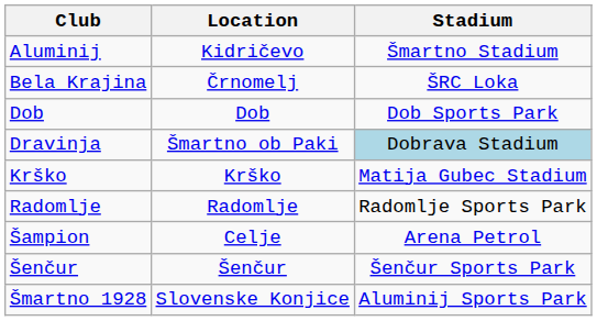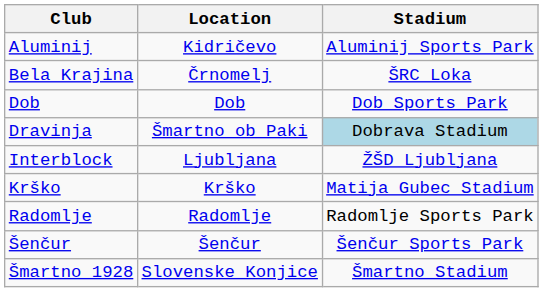Aluminij | Stadium: Šmartno Stadium -> Aluminij Sports Park
+ row: Interblock | Ljubljana | ŽŠD Ljubljana
- row: Šampion | Celje | Arena Petrol
Šmartno 1928 | Stadium: Aluminij Sports Park -> Šmartno Stadium
